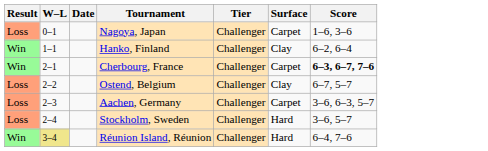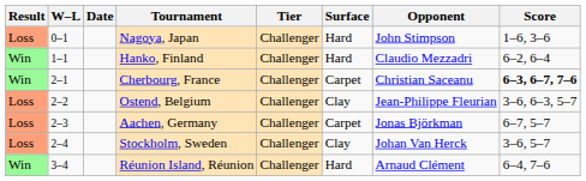+ column: Opponent | John Stimpson | Claudio Mezzadri | Christian Saceanu | Jean-Philippe Fleurian | Jonas Björkman | Johan Van Herck | Arnaud Clément
Nagoya, Japan | Surface: Carpet -> Hard
Hanko, Finland | Surface: Clay -> Hard
Ostend, Belgium | Score: 6–7, 5–7 -> 3–6, 6–3, 5–7
Aachen, Germany | Score: 3–6, 6–3, 5–7 -> 6–7, 5–7
Stockholm, Sweden | Surface: Hard -> Clay
Réunion Island, Réunion | W–L: khaki background -> no background
